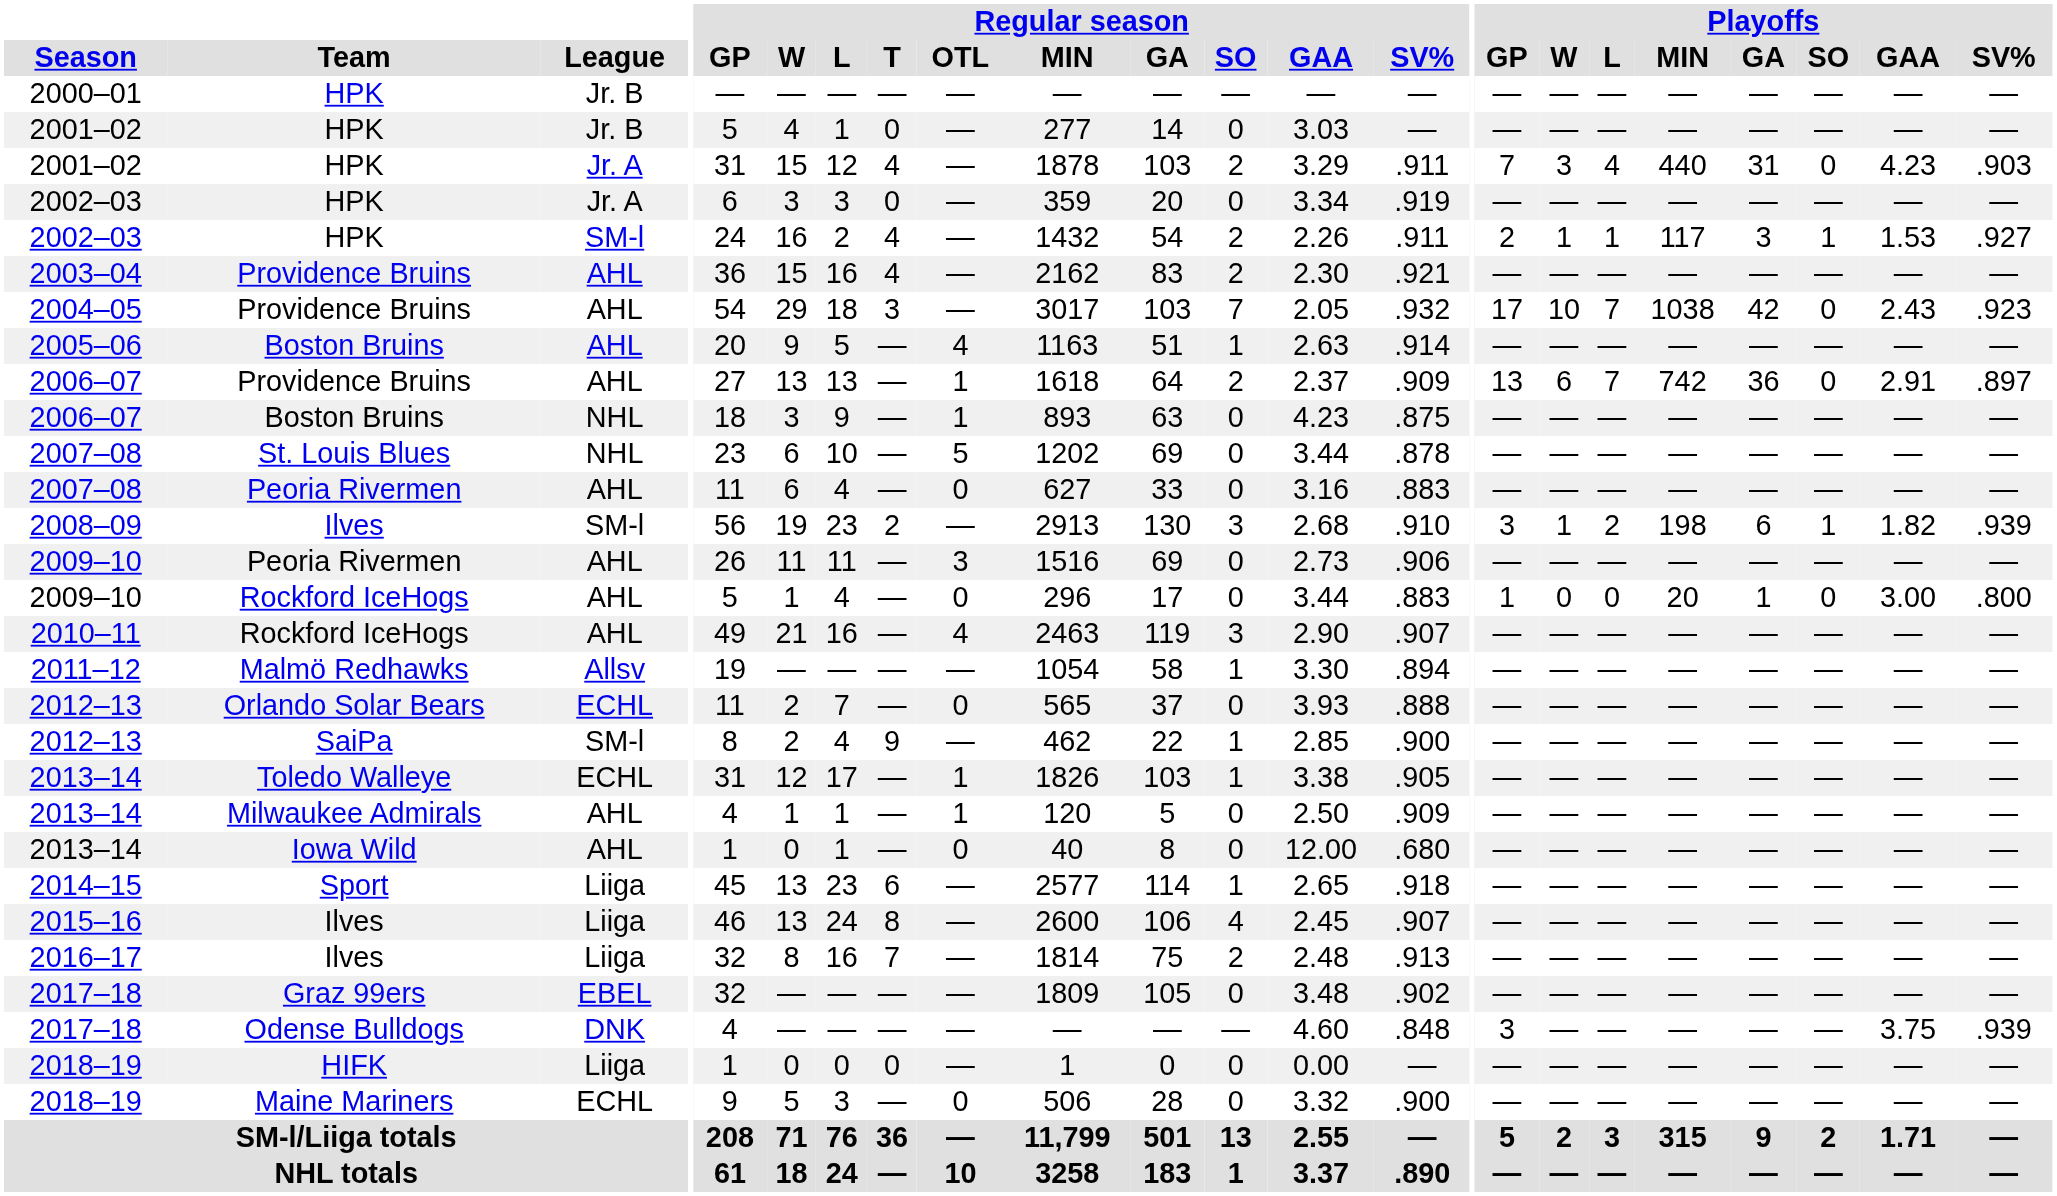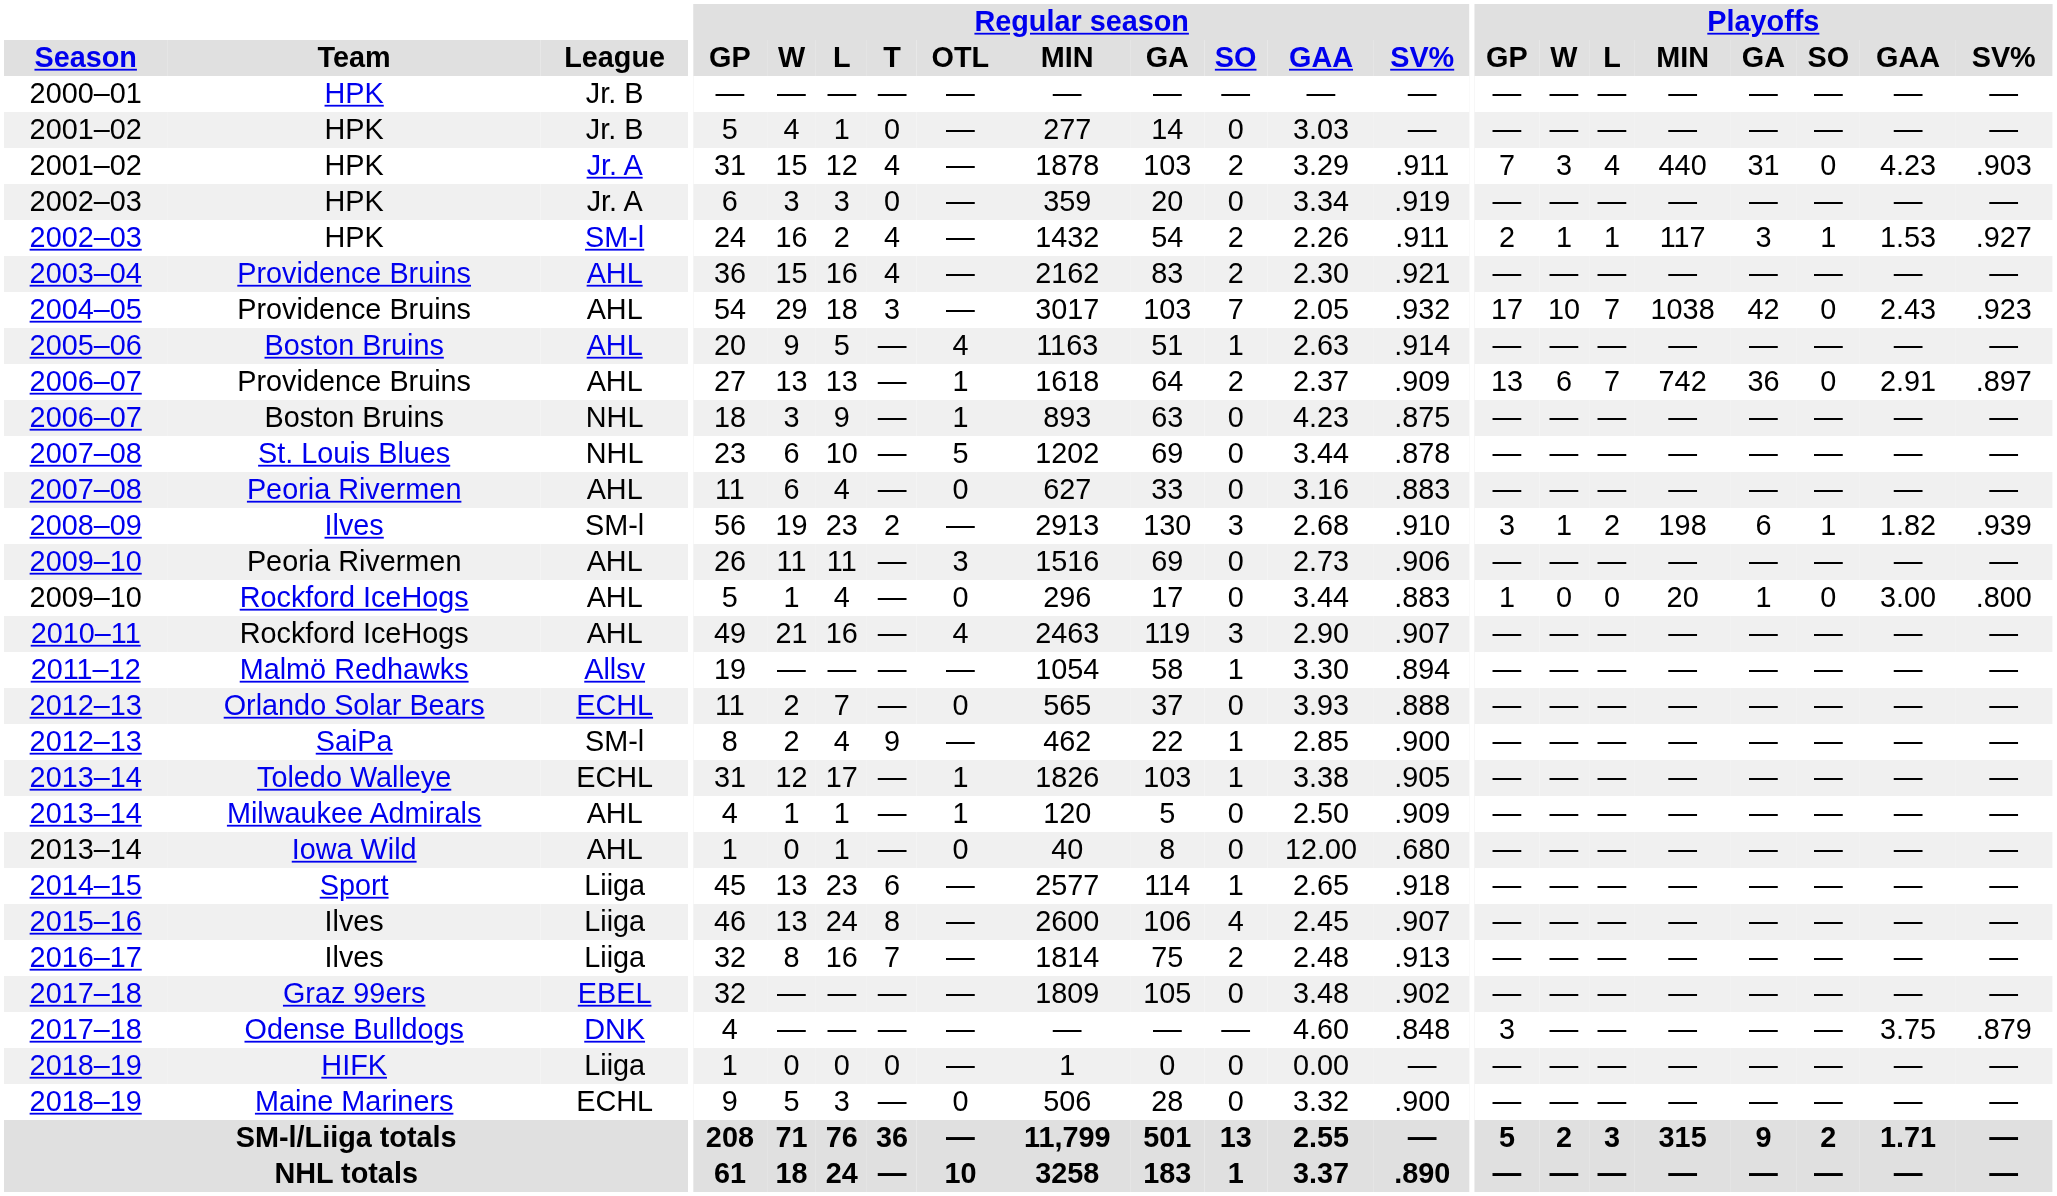2017–18 / Odense Bulldogs | Playoffs / SV%: .939 -> .879
